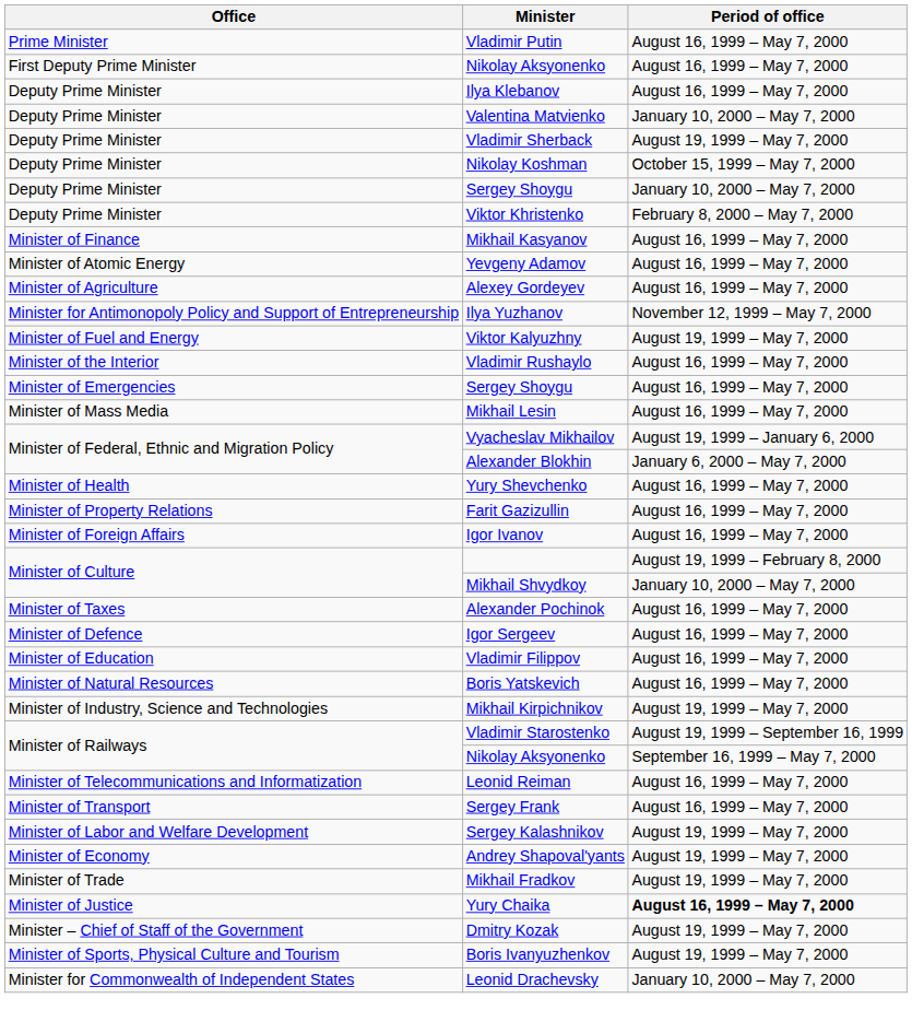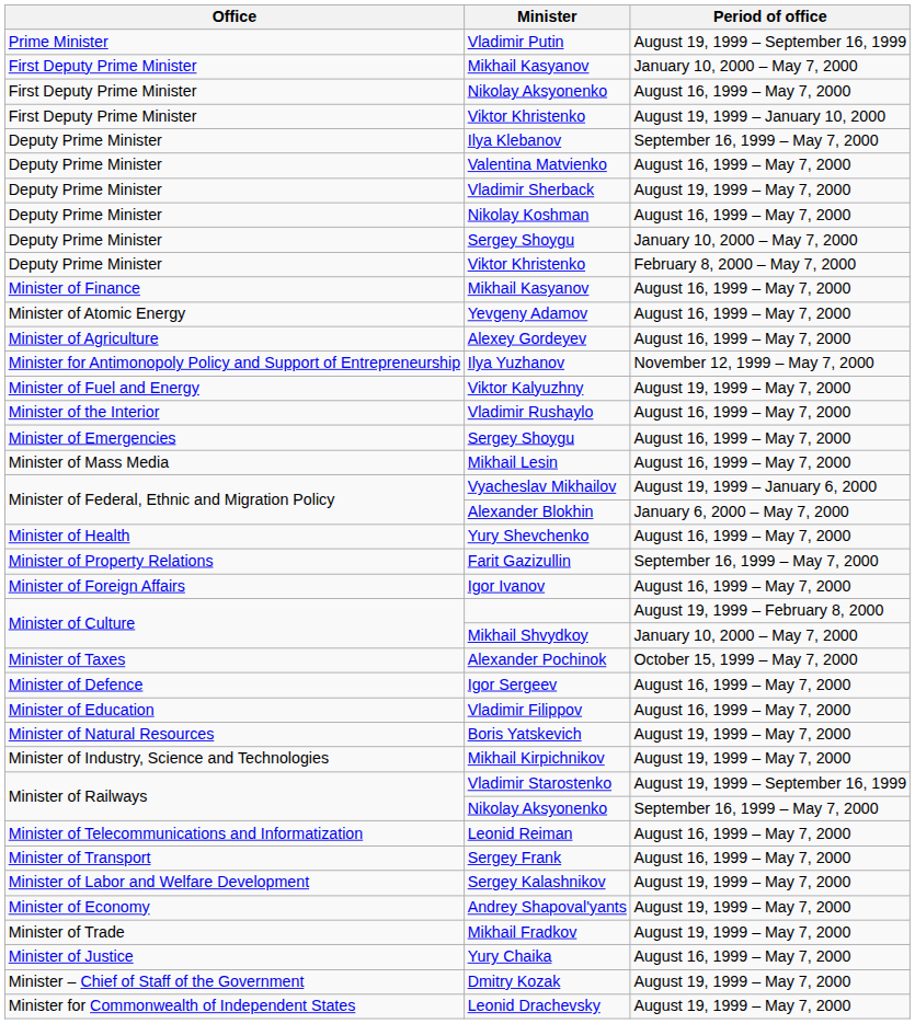Vladimir Putin | Period of office: August 16, 1999 – May 7, 2000 -> August 19, 1999 – September 16, 1999
+ row: First Deputy Prime Minister | Mikhail Kasyanov | January 10, 2000 – May 7, 2000
+ row: First Deputy Prime Minister | Viktor Khristenko | August 19, 1999 – January 10, 2000
Ilya Klebanov | Period of office: August 16, 1999 – May 7, 2000 -> September 16, 1999 – May 7, 2000
Valentina Matvienko | Period of office: January 10, 2000 – May 7, 2000 -> August 16, 1999 – May 7, 2000
Nikolay Koshman | Period of office: October 15, 1999 – May 7, 2000 -> August 16, 1999 – May 7, 2000
Farit Gazizullin | Period of office: August 16, 1999 – May 7, 2000 -> September 16, 1999 – May 7, 2000
Alexander Pochinok | Period of office: August 16, 1999 – May 7, 2000 -> October 15, 1999 – May 7, 2000
Boris Yatskevich | Period of office: August 16, 1999 – May 7, 2000 -> August 19, 1999 – May 7, 2000
Yury Chaika | Period of office: bold -> normal
- row: Minister of Sports, Physical Culture and Tourism | Boris Ivanyuzhenkov | August 19, 1999 – May 7, 2000
Leonid Drachevsky | Period of office: January 10, 2000 – May 7, 2000 -> August 19, 1999 – May 7, 2000
